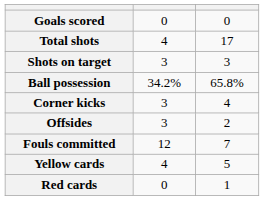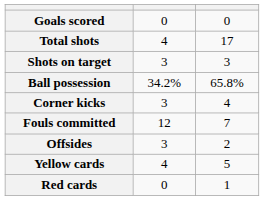rows swapped: Fouls committed <-> Offsides
